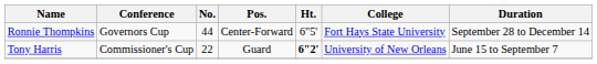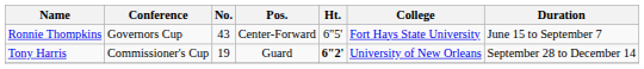Ronnie Thompkins | No.: 44 -> 43
Ronnie Thompkins | Duration: September 28 to December 14 -> June 15 to September 7
Tony Harris | No.: 22 -> 19
Tony Harris | Duration: June 15 to September 7 -> September 28 to December 14
